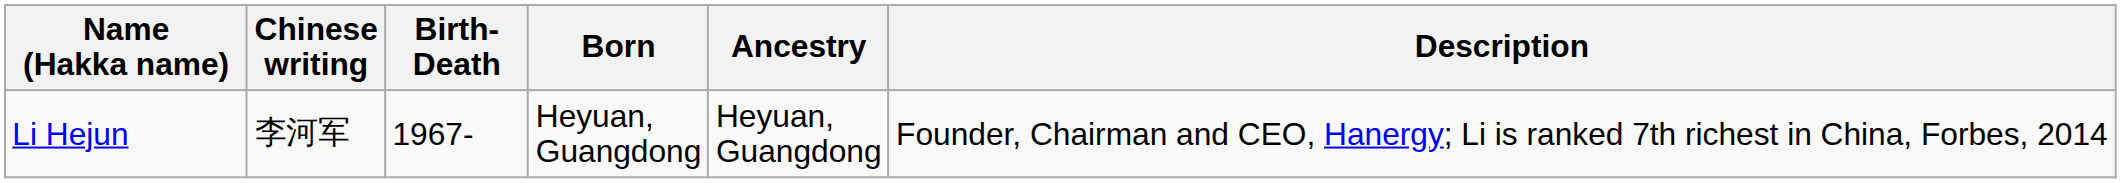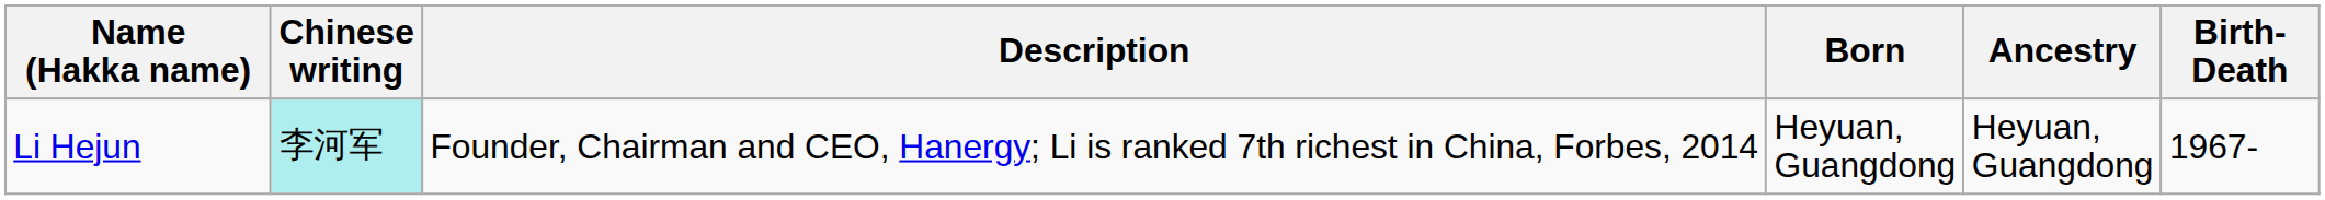columns swapped: Birth-Death <-> Description
Li Hejun | Chinese writing: no background -> paleturquoise background
